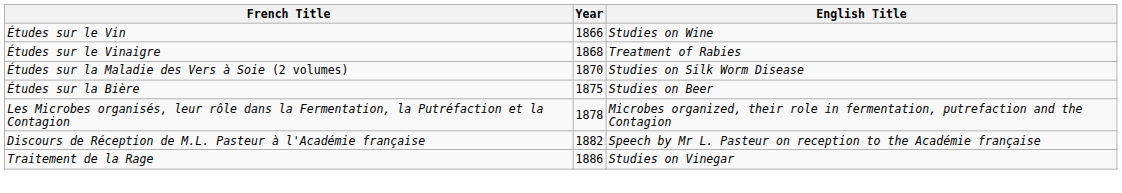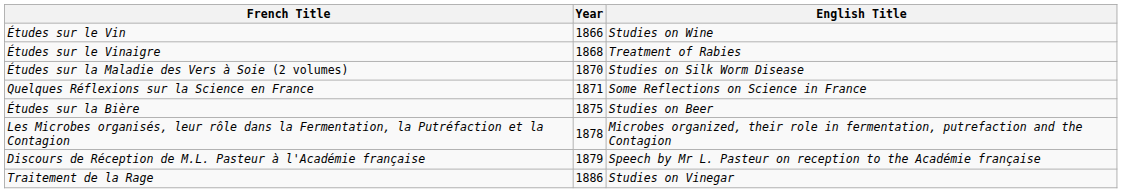+ row: Quelques Réflexions sur la Science en France | 1871 | Some Reflections on Science in France
Discours de Réception de M.L. Pasteur à l'Académie française | Year: 1882 -> 1879
